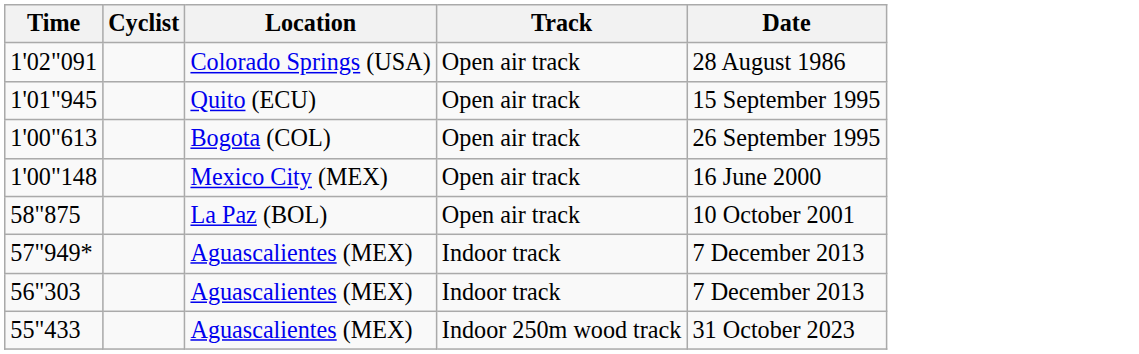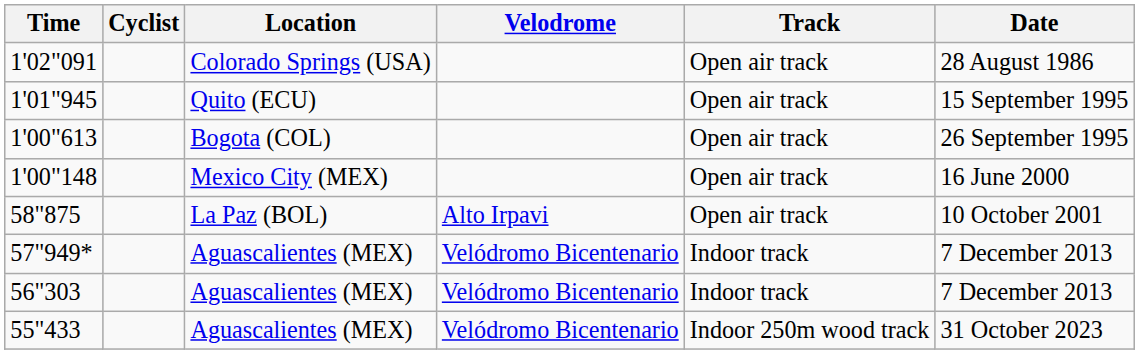+ column: Velodrome | Alto Irpavi | Velódromo Bicentenario | Velódromo Bicentenario | Velódromo Bicentenario
